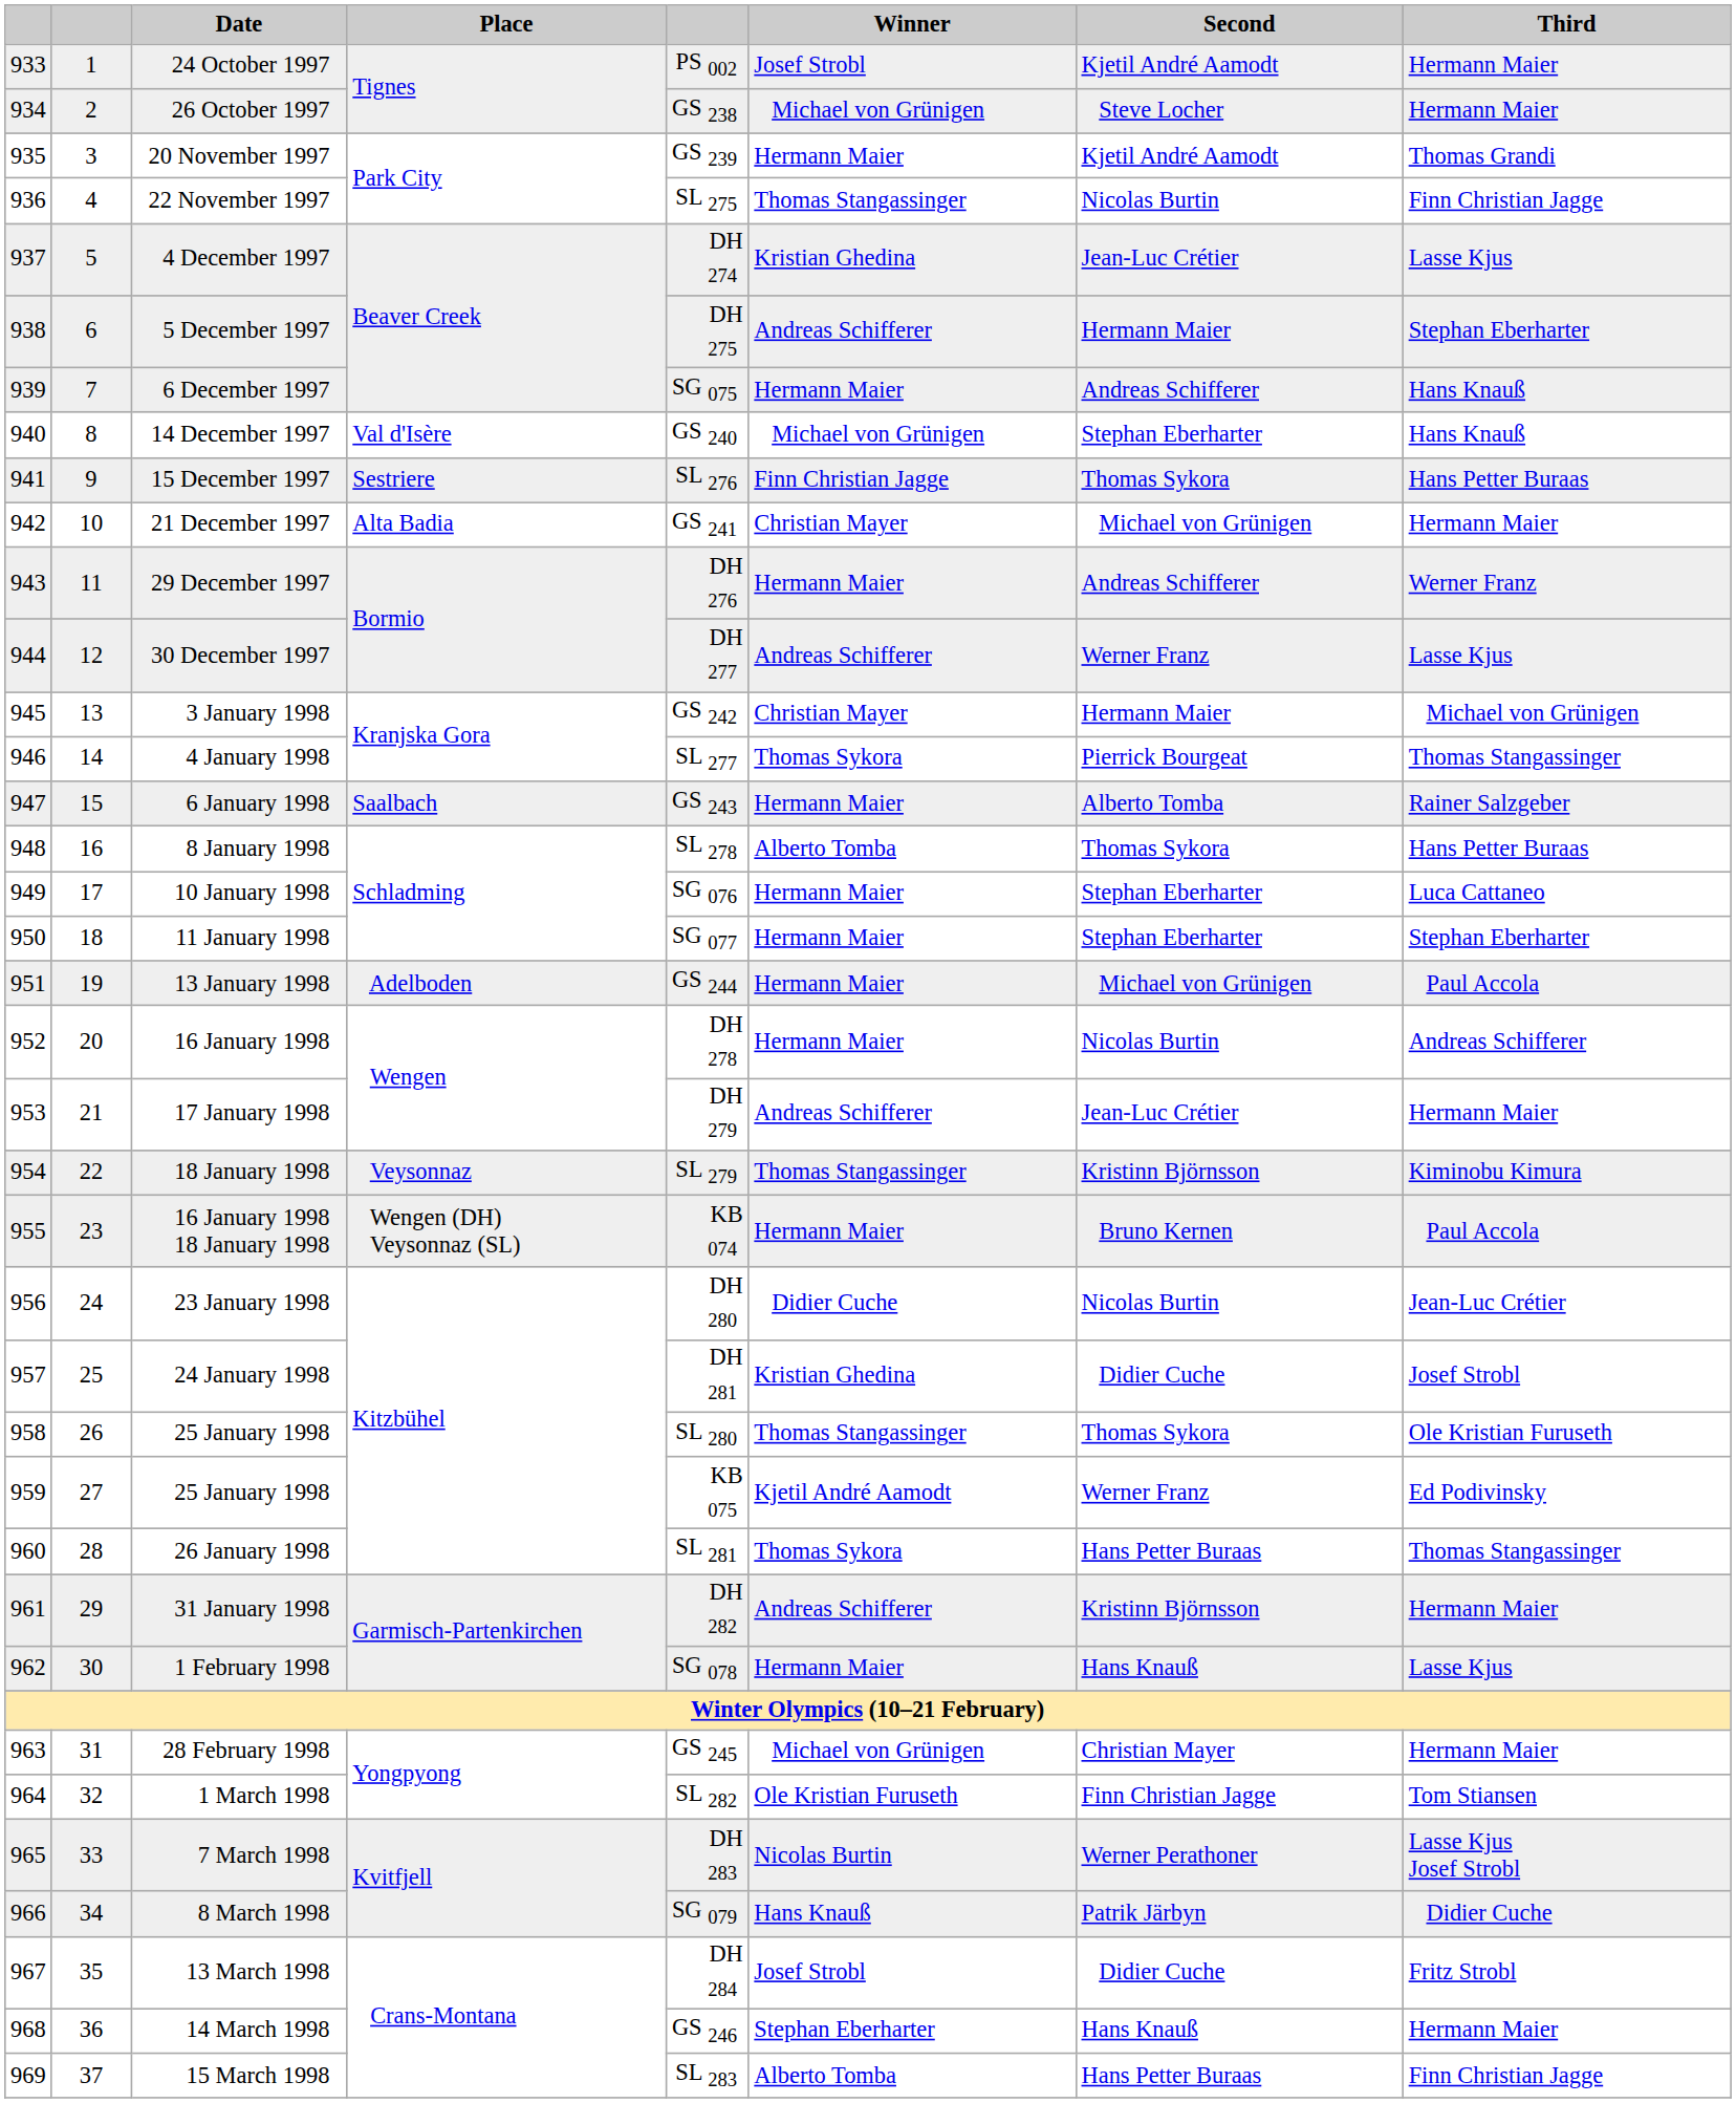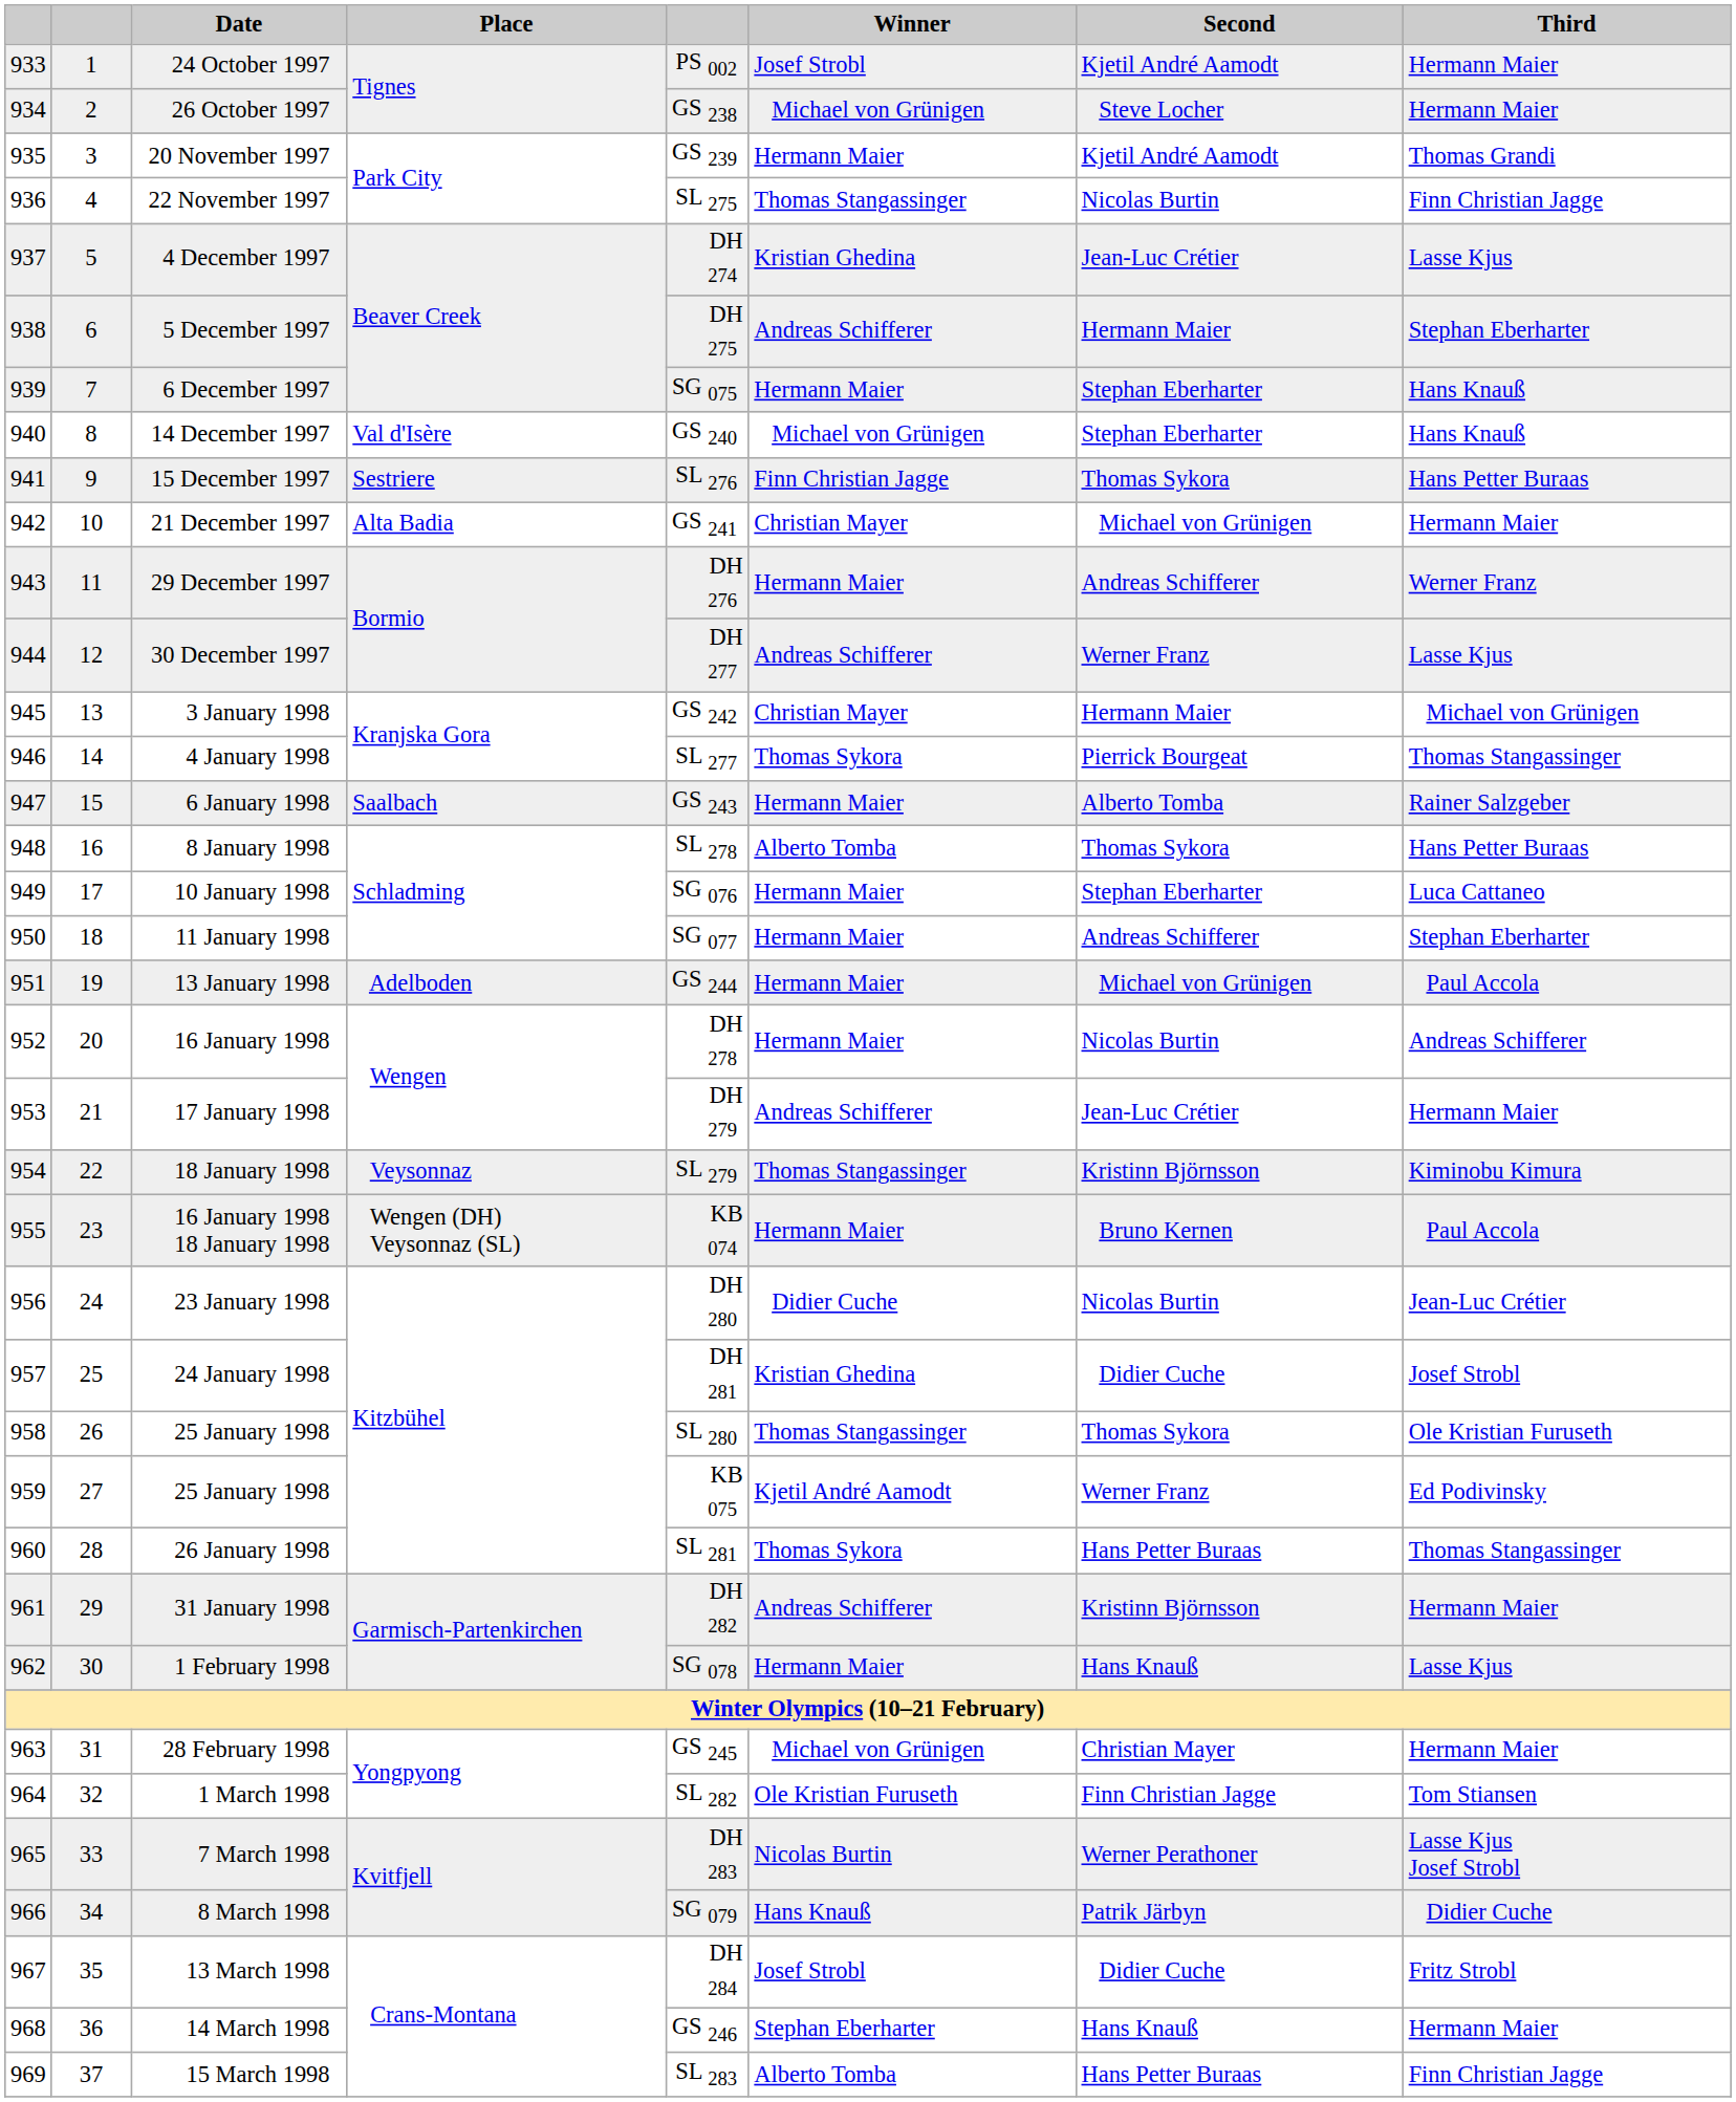6 December 1997 | Second: Andreas Schifferer -> Stephan Eberharter
11 January 1998 | Second: Stephan Eberharter -> Andreas Schifferer
